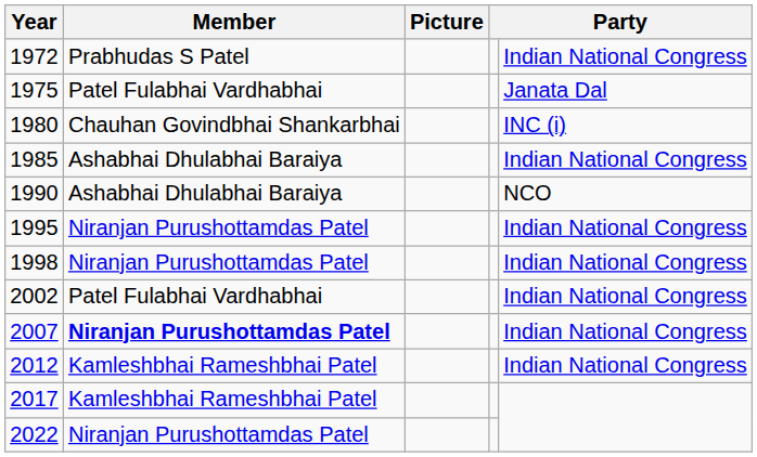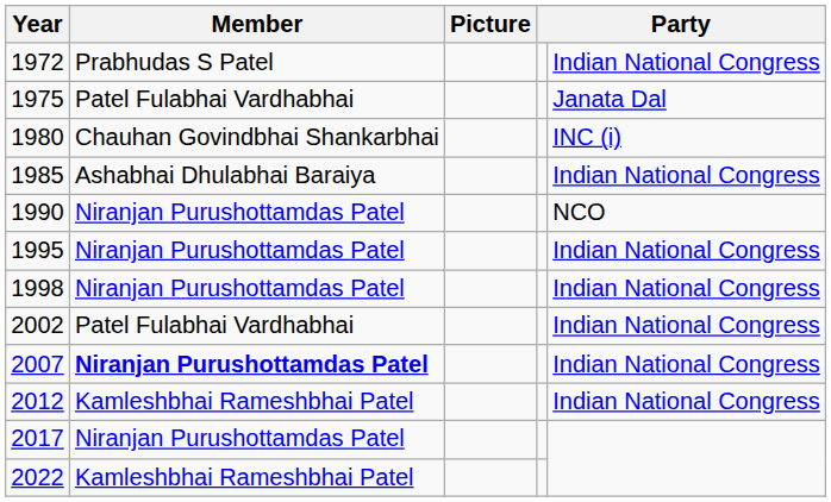1990 | Member: Ashabhai Dhulabhai Baraiya -> Niranjan Purushottamdas Patel
2017 | Member: Kamleshbhai Rameshbhai Patel -> Niranjan Purushottamdas Patel
2022 | Member: Niranjan Purushottamdas Patel -> Kamleshbhai Rameshbhai Patel
